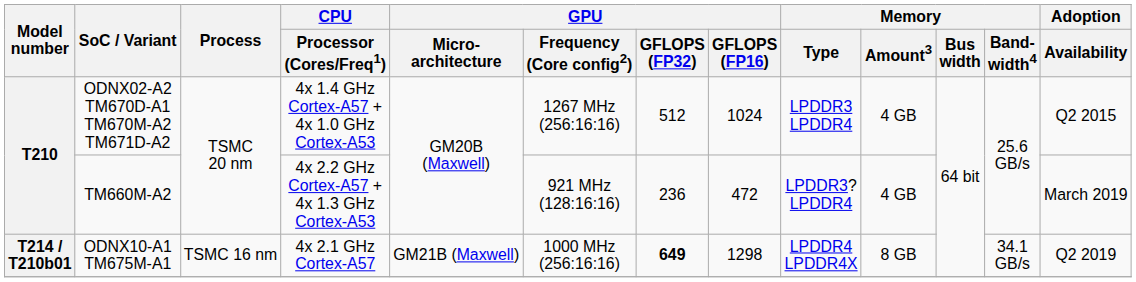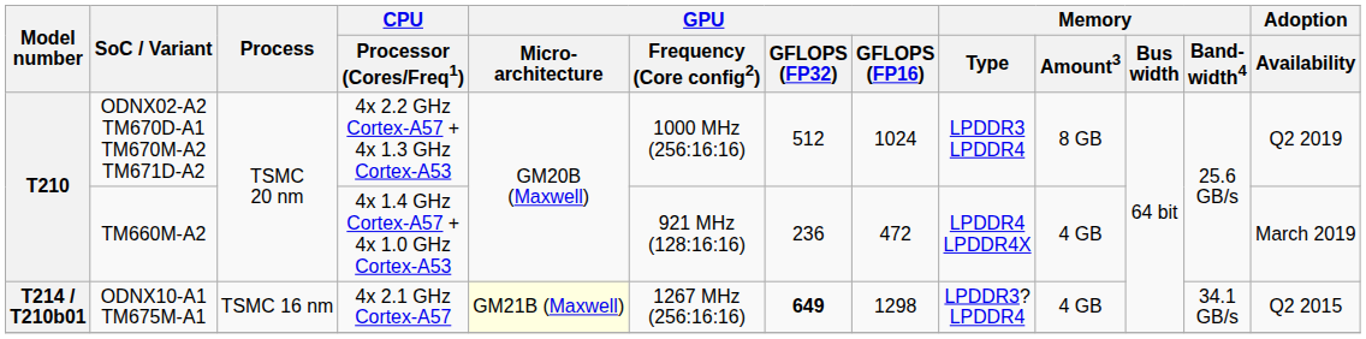ODNX02-A2 TM670D-A1 TM670M-A2 TM671D-A2 | CPU / Processor (Cores/Freq1): 4x 1.4 GHz Cortex-A57 + 4x 1.0 GHz Cortex-A53 -> 4x 2.2 GHz Cortex-A57 + 4x 1.3 GHz Cortex-A53
ODNX02-A2 TM670D-A1 TM670M-A2 TM671D-A2 | GPU / Frequency (Core config2): 1267 MHz (256:16:16) -> 1000 MHz (256:16:16)
ODNX02-A2 TM670D-A1 TM670M-A2 TM671D-A2 | Memory / Amount3: 4 GB -> 8 GB
ODNX02-A2 TM670D-A1 TM670M-A2 TM671D-A2 | Adoption / Availability: Q2 2015 -> Q2 2019
TM660M-A2 | CPU / Processor (Cores/Freq1): 4x 2.2 GHz Cortex-A57 + 4x 1.3 GHz Cortex-A53 -> 4x 1.4 GHz Cortex-A57 + 4x 1.0 GHz Cortex-A53
TM660M-A2 | Memory / Type: LPDDR3? LPDDR4 -> LPDDR4 LPDDR4X
ODNX10-A1 TM675M-A1 | GPU / Micro- architecture: no background -> lightyellow background
ODNX10-A1 TM675M-A1 | GPU / Frequency (Core config2): 1000 MHz (256:16:16) -> 1267 MHz (256:16:16)
ODNX10-A1 TM675M-A1 | Memory / Type: LPDDR4 LPDDR4X -> LPDDR3? LPDDR4
ODNX10-A1 TM675M-A1 | Memory / Amount3: 8 GB -> 4 GB
ODNX10-A1 TM675M-A1 | Adoption / Availability: Q2 2019 -> Q2 2015
